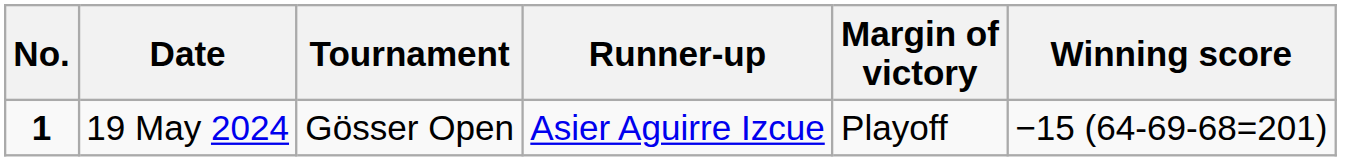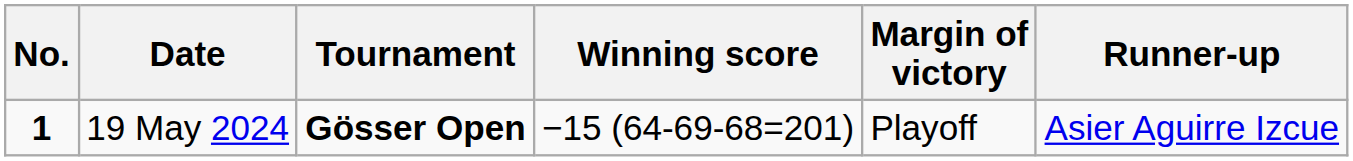columns swapped: Winning score <-> Runner-up
19 May 2024 | Tournament: normal -> bold
